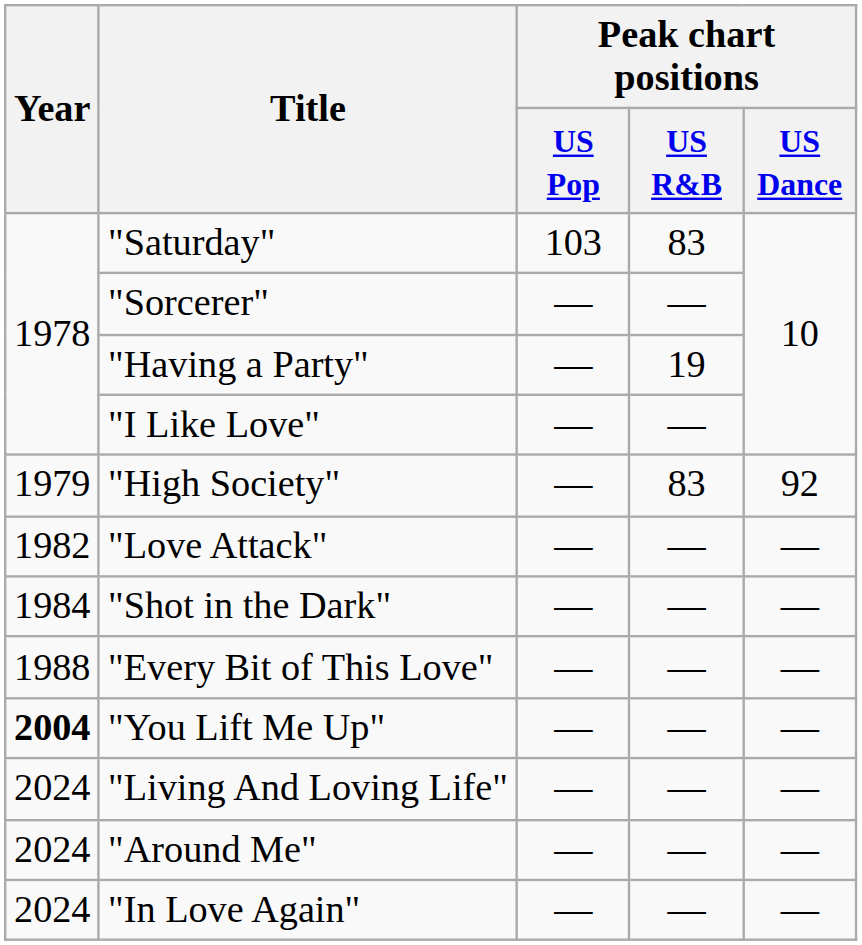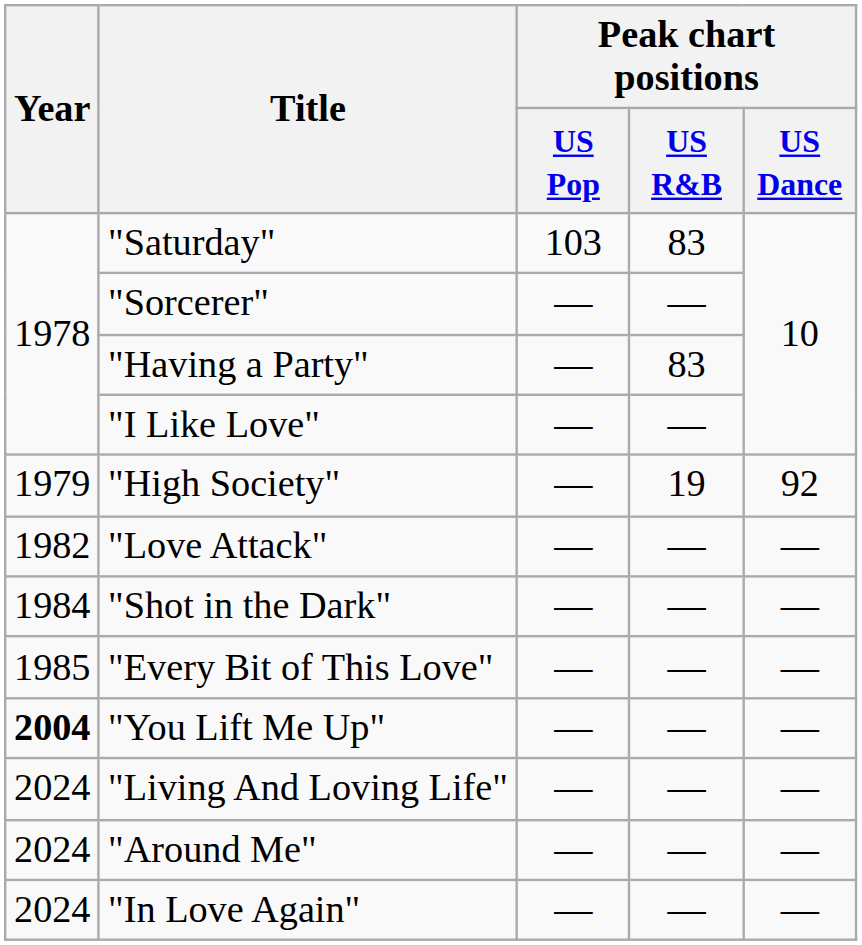"Having a Party" | Peak chart positions / US R&B: 19 -> 83
"High Society" | Peak chart positions / US R&B: 83 -> 19
"Every Bit of This Love" | Year: 1988 -> 1985
